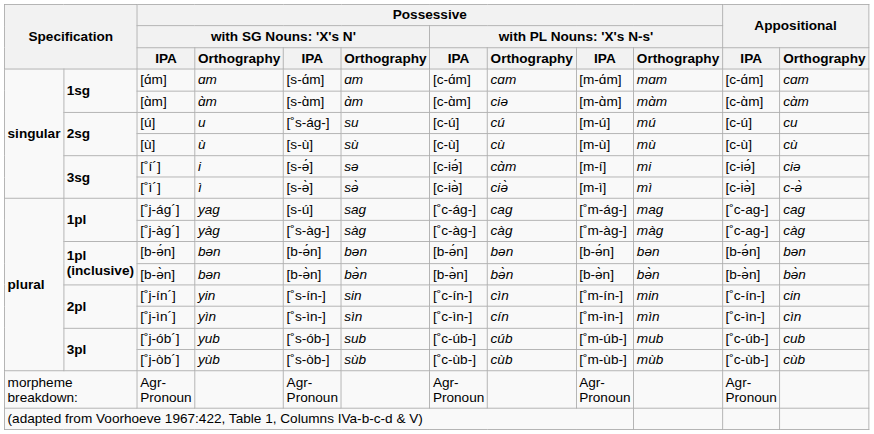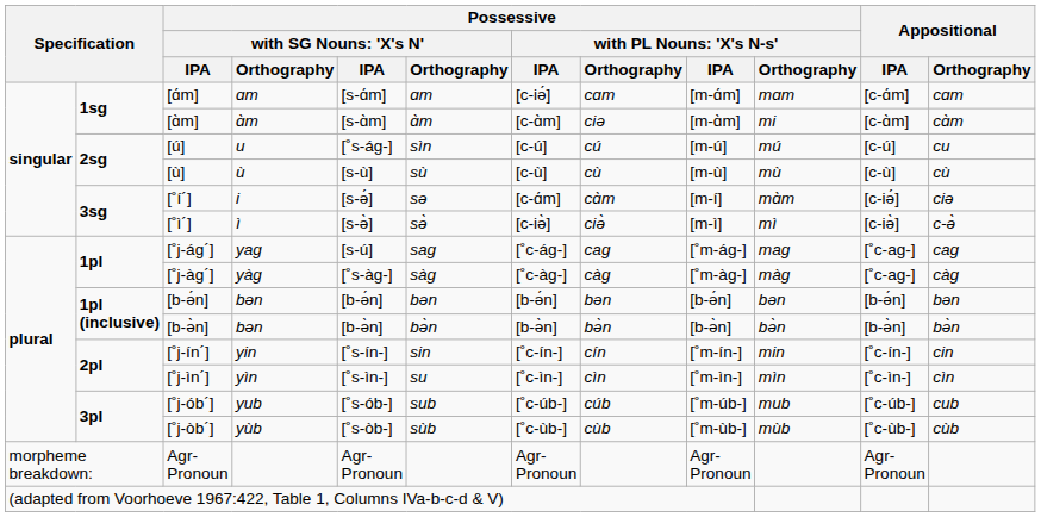[ɑ́m] | column 7: [c-ɑ́m] -> [c-iə́]
[ɑ̀m] | column 10: mɑ̀m -> mi
[ú] | column 6: su -> sìn
[˚í´] | column 7: [c-iə́] -> [c-ɑ́m]
[˚í´] | column 10: mi -> mɑ̀m
[˚j-ín´] | column 8: cìn -> cín
[˚j-ìn´] | column 6: sìn -> su
[˚j-ìn´] | column 8: cín -> cìn
